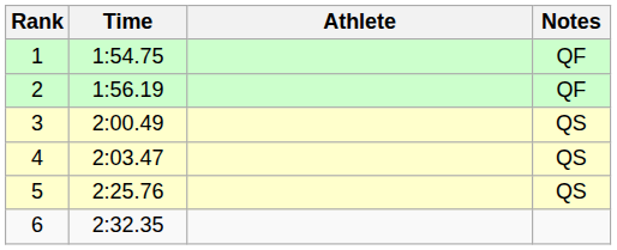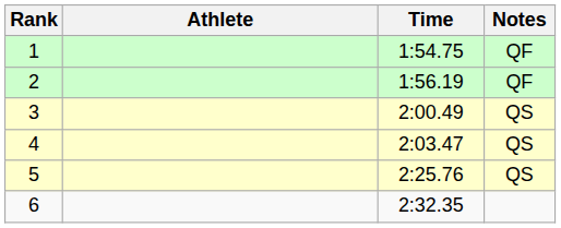columns swapped: Athlete <-> Time
